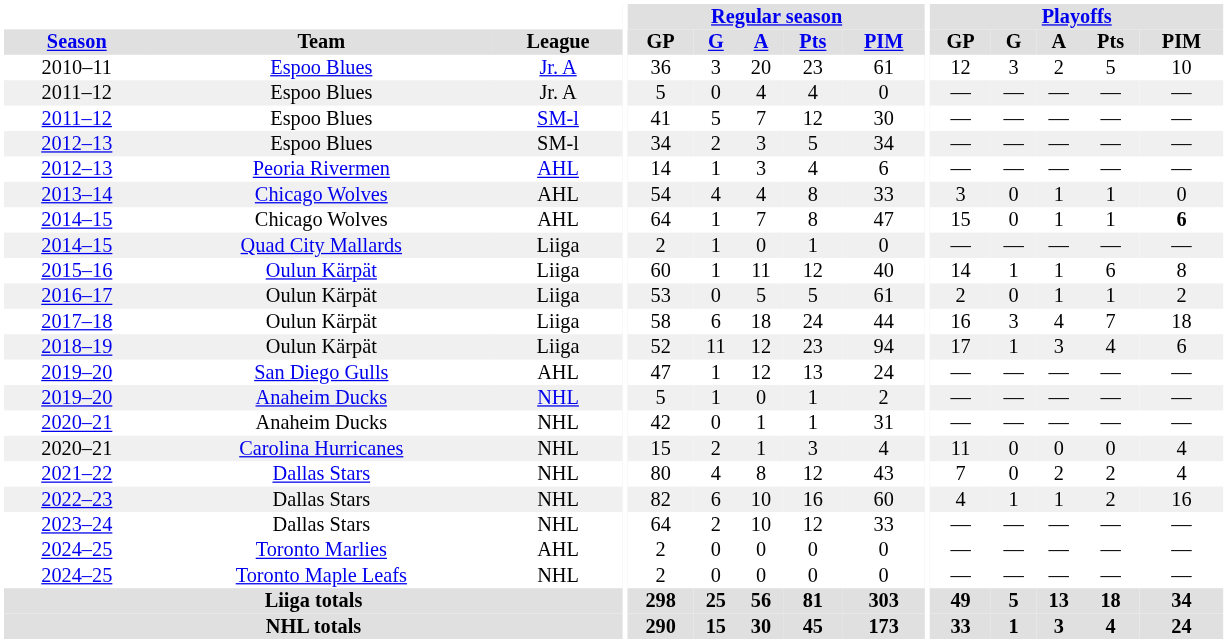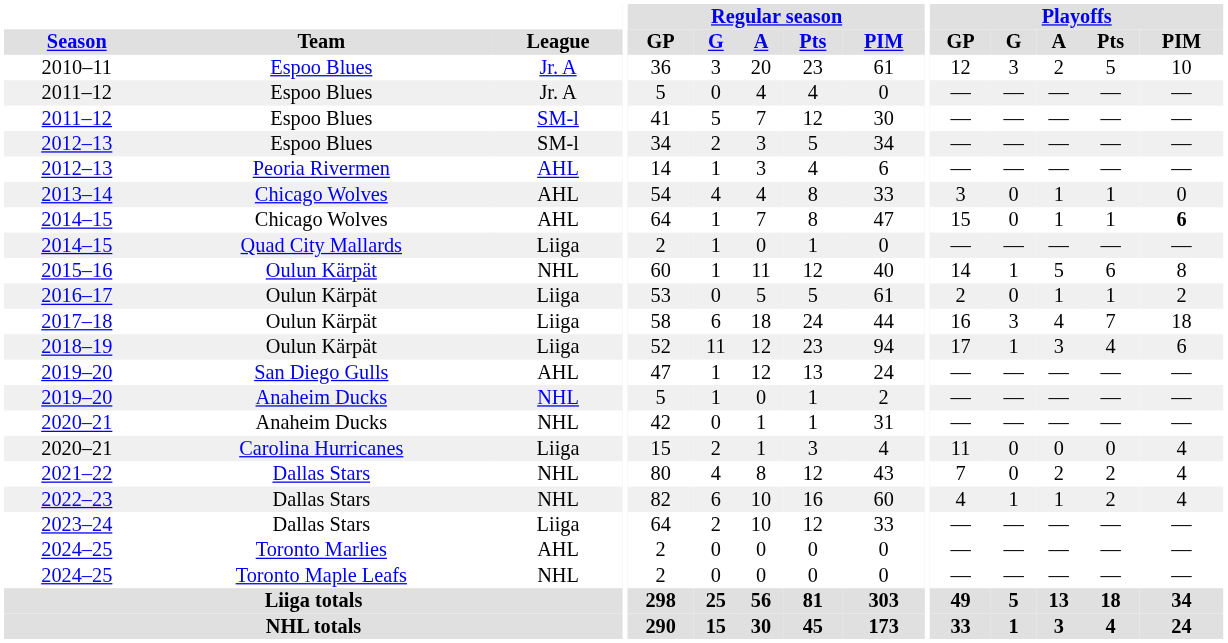2015–16 | League: Liiga -> NHL
2015–16 | Playoffs / A: 1 -> 5
2020–21 / Carolina Hurricanes | League: NHL -> Liiga
2022–23 | Playoffs / PIM: 16 -> 4
2023–24 | League: NHL -> Liiga
